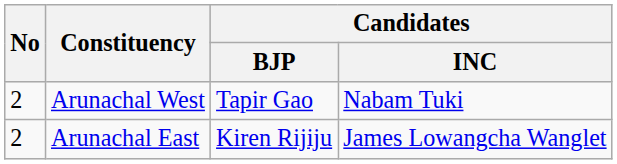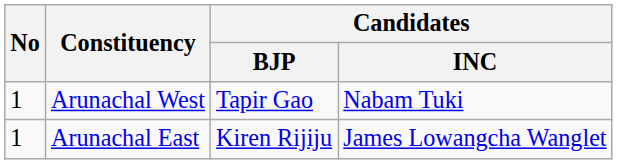Arunachal West | No: 2 -> 1
Arunachal East | No: 2 -> 1
